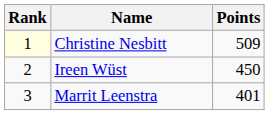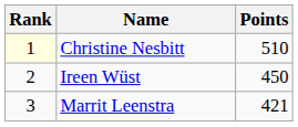Christine Nesbitt | Points: 509 -> 510
Marrit Leenstra | Points: 401 -> 421
